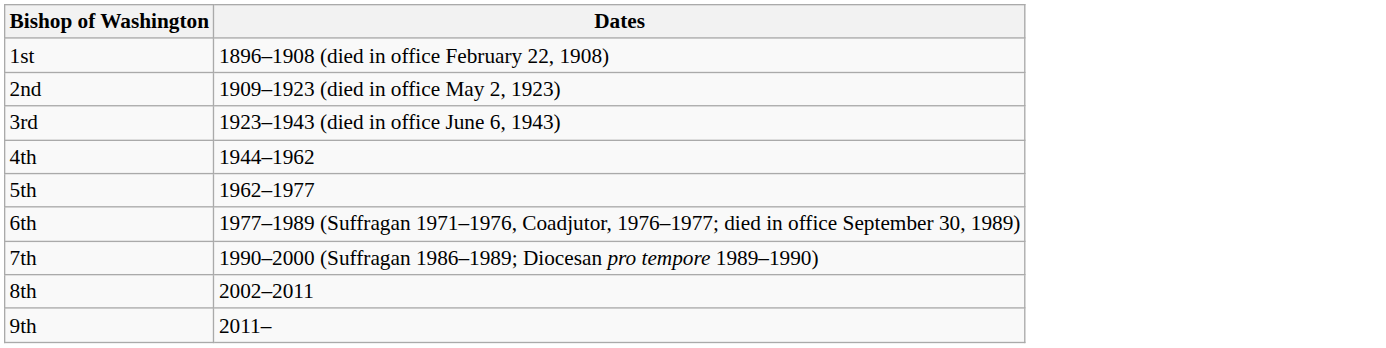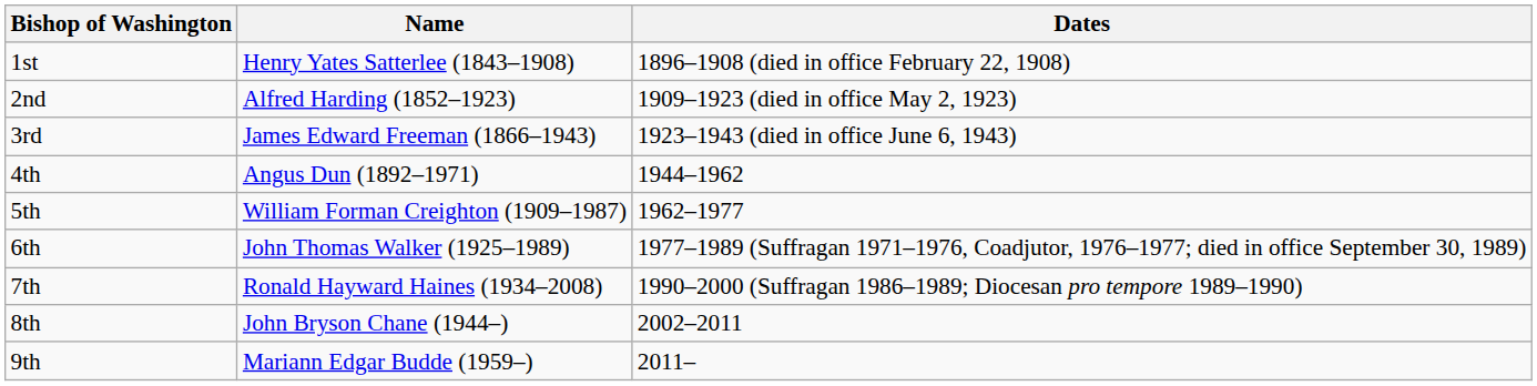+ column: Name | Henry Yates Satterlee (1843–1908) | Alfred Harding (1852–1923) | James Edward Freeman (1866–1943) | Angus Dun (1892–1971) | William Forman Creighton (1909–1987) | John Thomas Walker (1925–1989) | Ronald Hayward Haines (1934–2008) | John Bryson Chane (1944–) | Mariann Edgar Budde (1959–)
